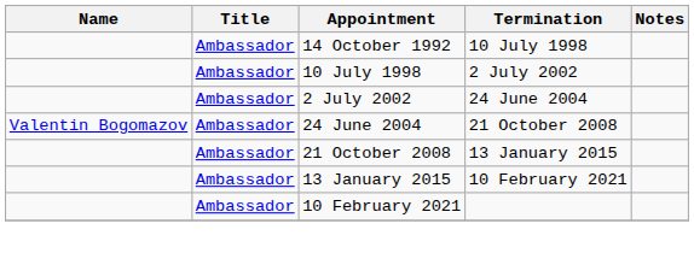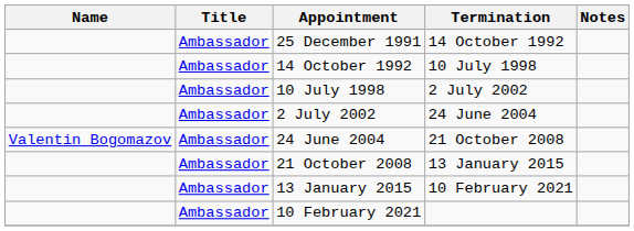+ row: Ambassador | 25 December 1991 | 14 October 1992
